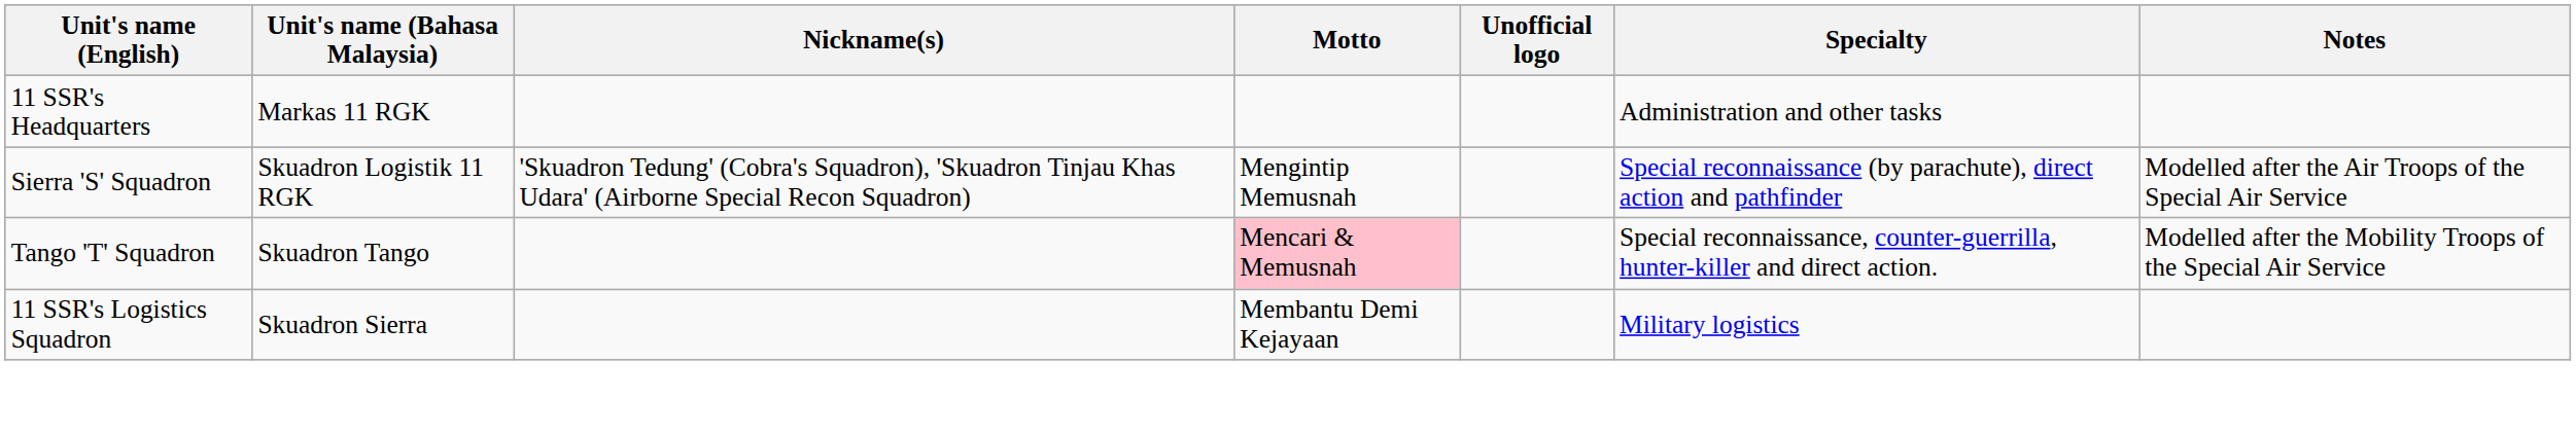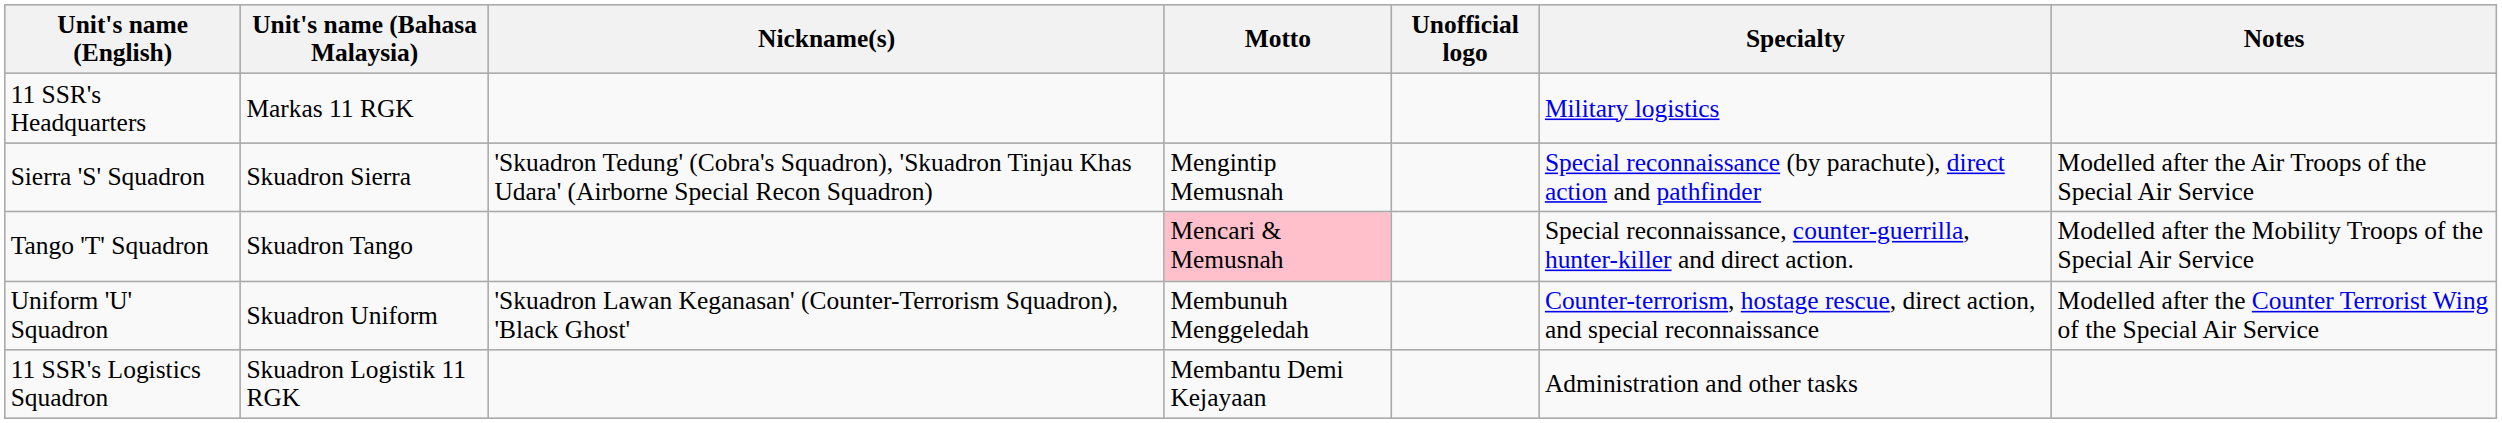11 SSR's Headquarters | Specialty: Administration and other tasks -> Military logistics
Sierra 'S' Squadron | Unit's name (Bahasa Malaysia): Skuadron Logistik 11 RGK -> Skuadron Sierra
+ row: Uniform 'U' Squadron | Skuadron Uniform | 'Skuadron Lawan Keganasan' (Counter-Terrorism Squadron), 'Black Ghost' | Membunuh Menggeledah | Counter-terrorism, hostage rescue, direct action, and special reconnaissance | Modelled after the Counter Terrorist Wing of the Special Air Service
11 SSR's Logistics Squadron | Unit's name (Bahasa Malaysia): Skuadron Sierra -> Skuadron Logistik 11 RGK
11 SSR's Logistics Squadron | Specialty: Military logistics -> Administration and other tasks
